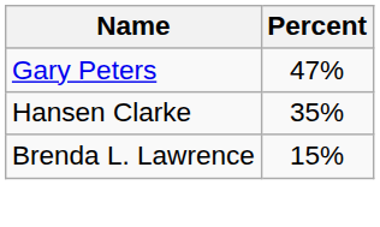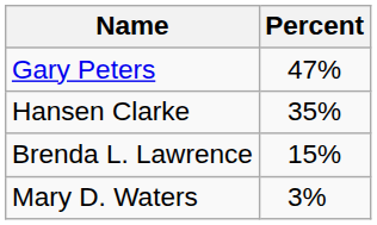+ row: Mary D. Waters | 3%
